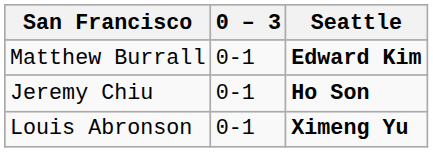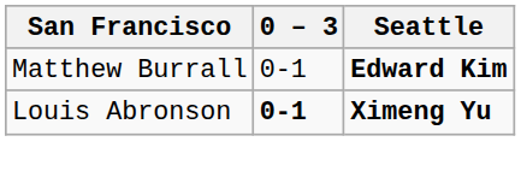- row: Jeremy Chiu | 0-1 | Ho Son
Louis Abronson | 0 – 3: normal -> bold
